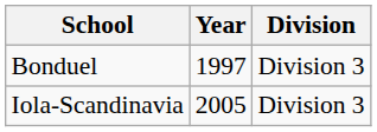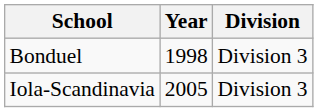Bonduel | Year: 1997 -> 1998
